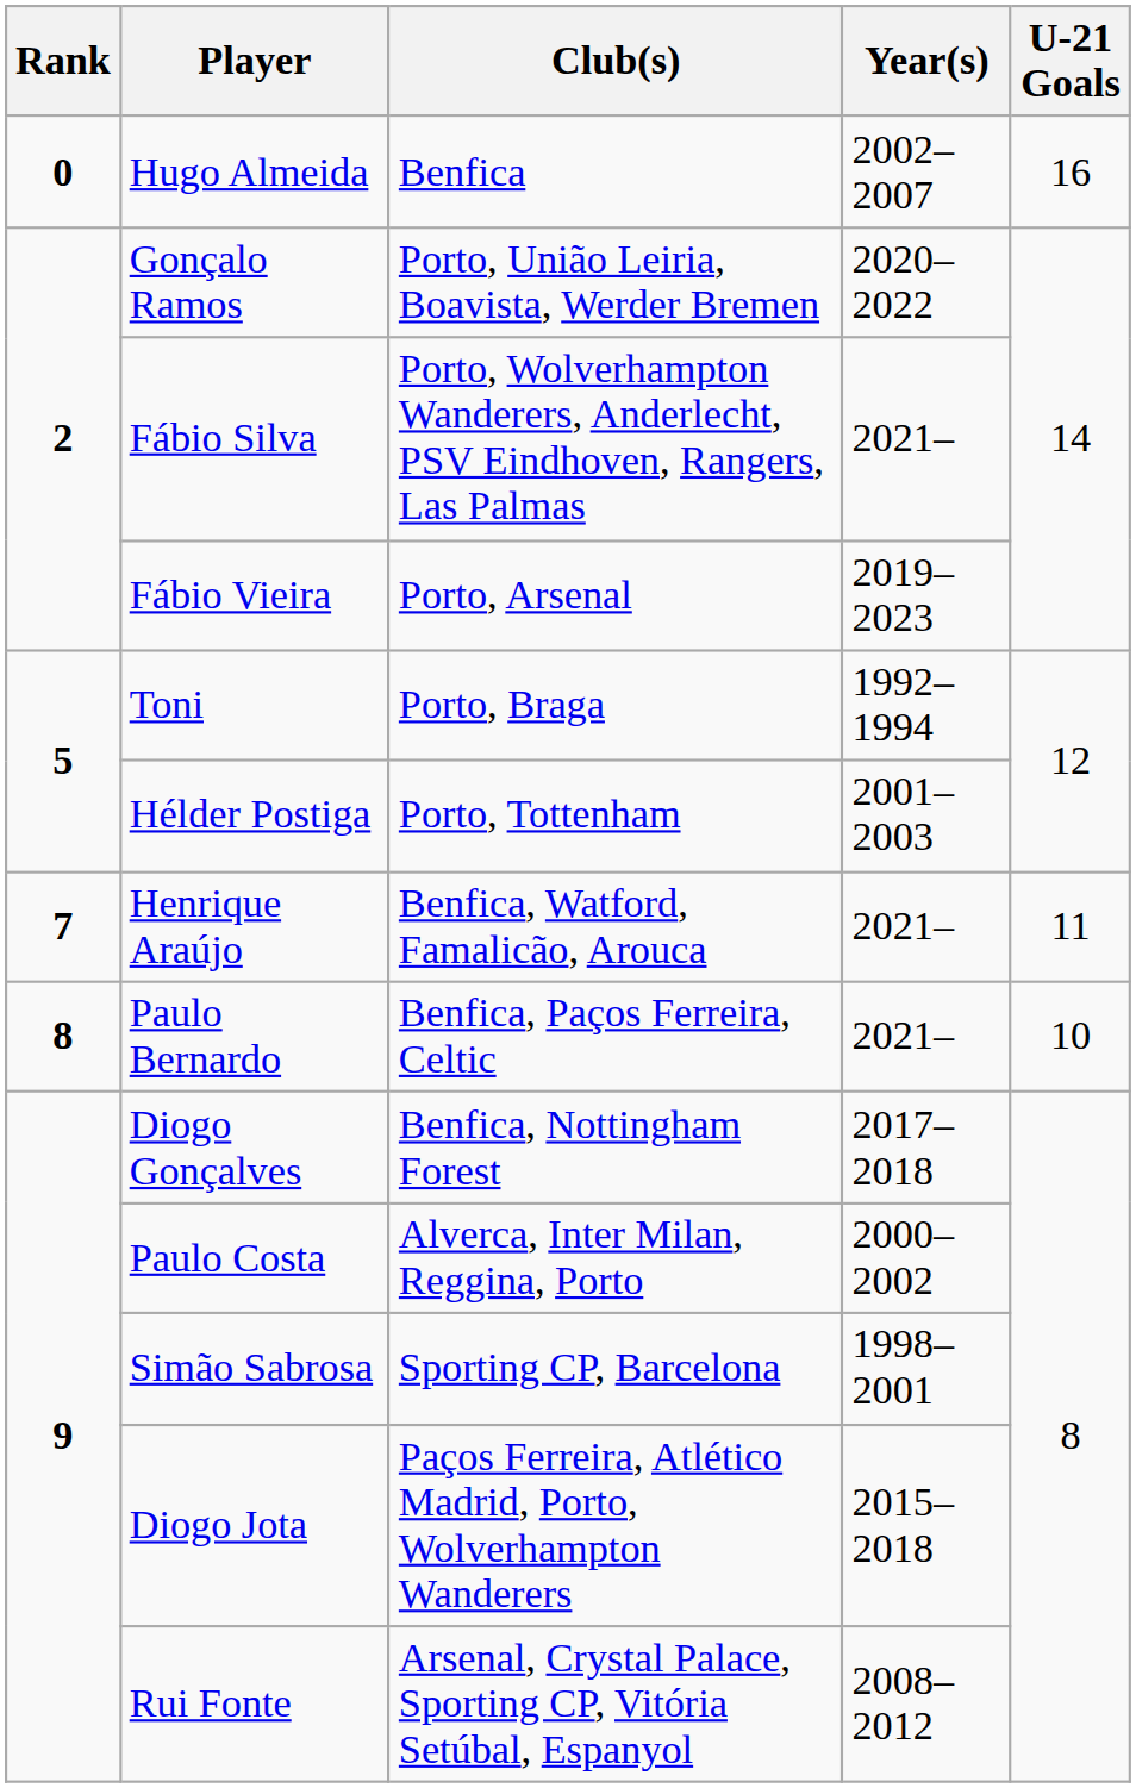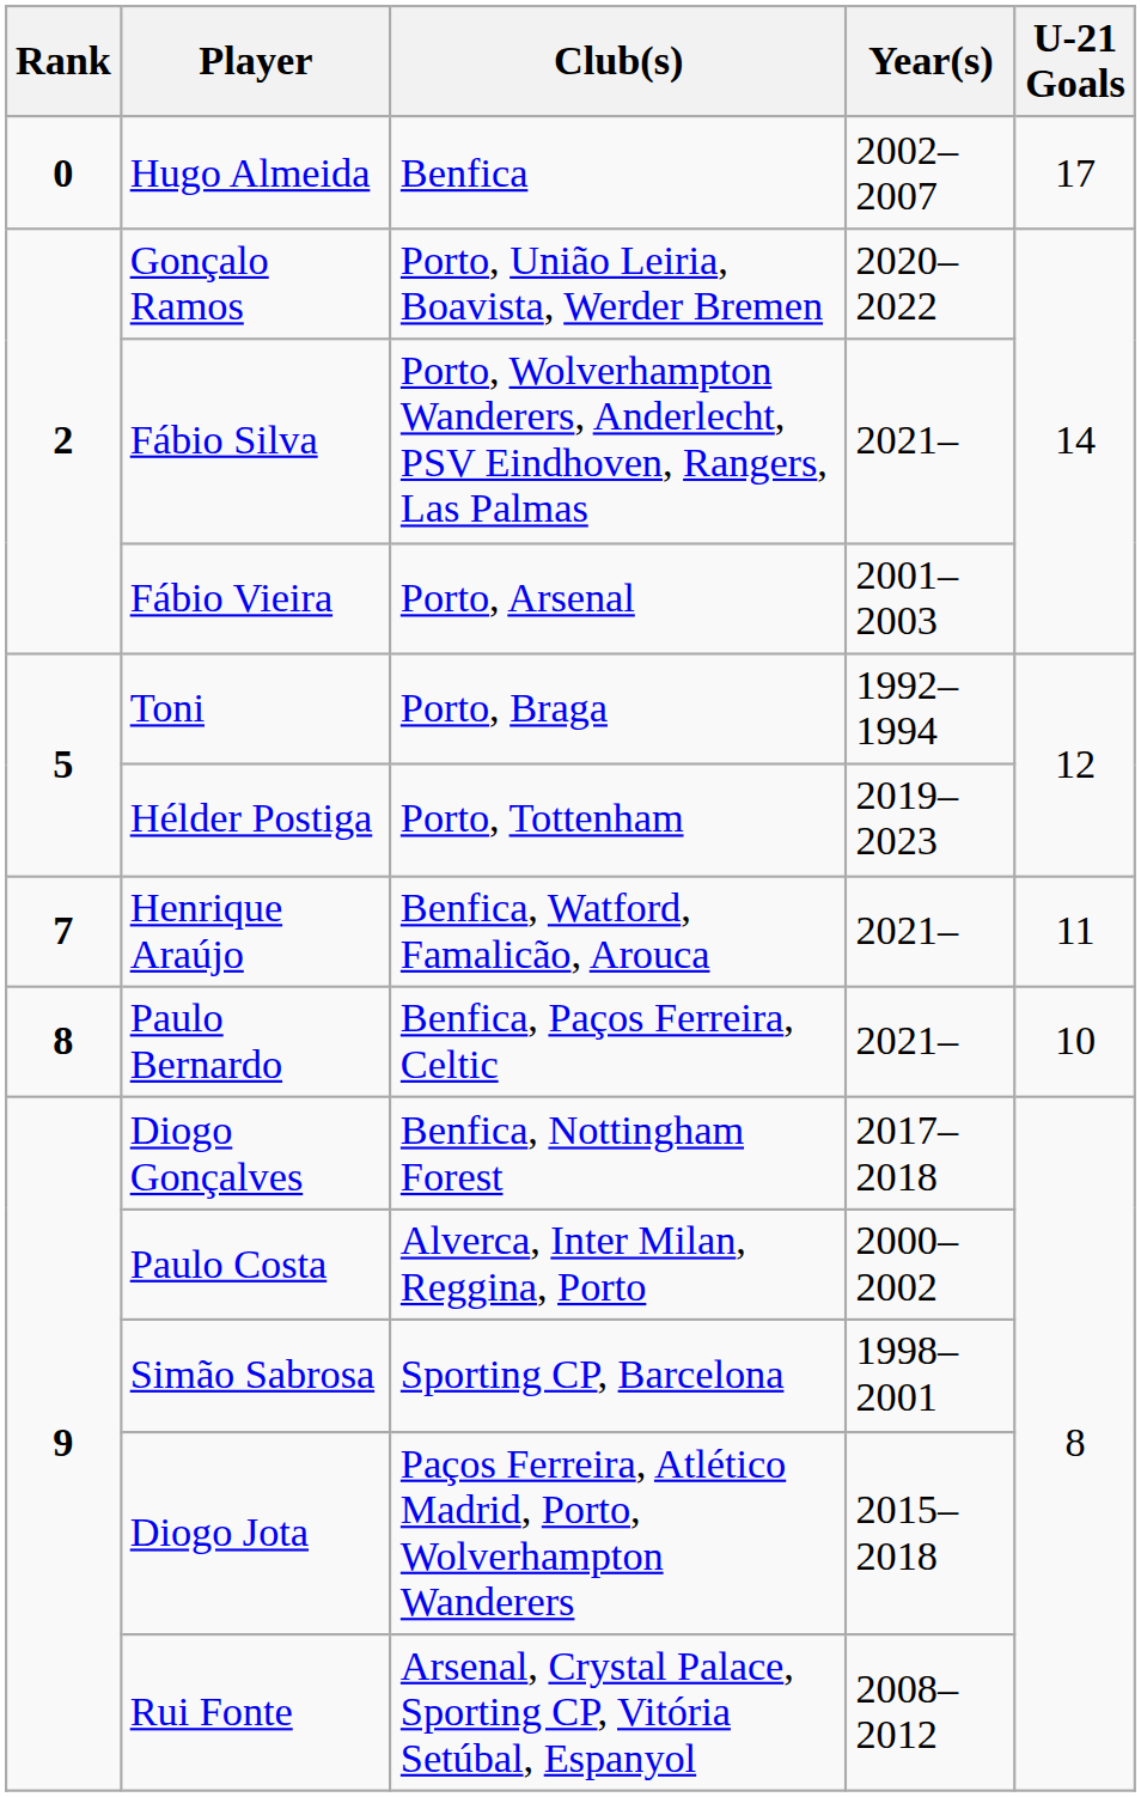Hugo Almeida | U-21 Goals: 16 -> 17
Fábio Vieira | Year(s): 2019–2023 -> 2001–2003
Hélder Postiga | Year(s): 2001–2003 -> 2019–2023
